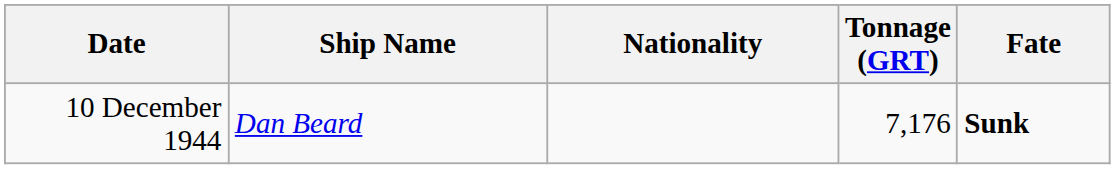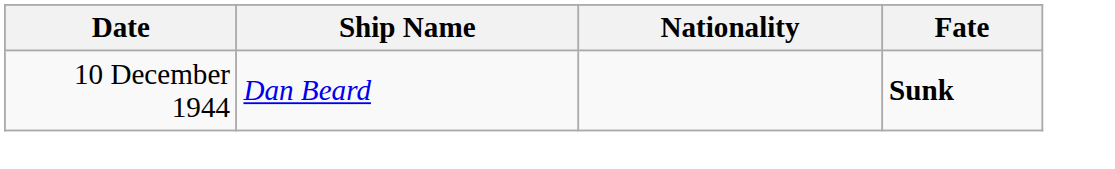- column: Tonnage (GRT) | 7,176
